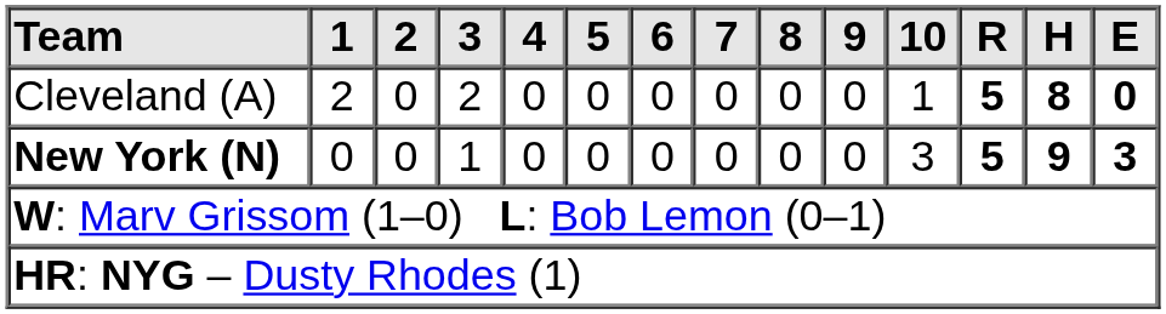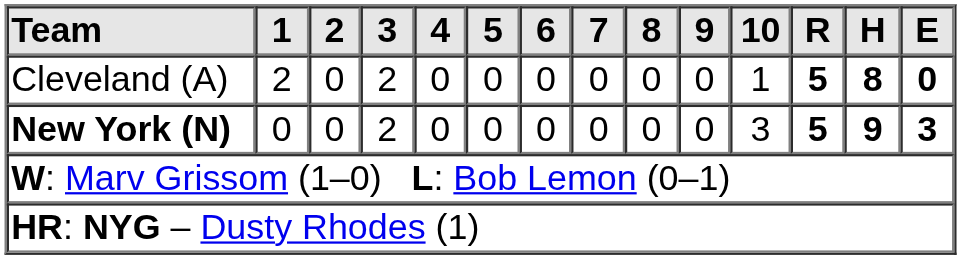New York (N) | 3: 1 -> 2
